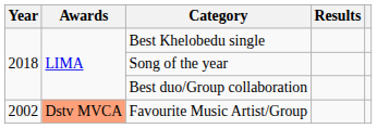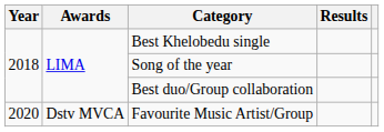Favourite Music Artist/Group | Year: 2002 -> 2020
Favourite Music Artist/Group | Awards: lightsalmon background -> no background
